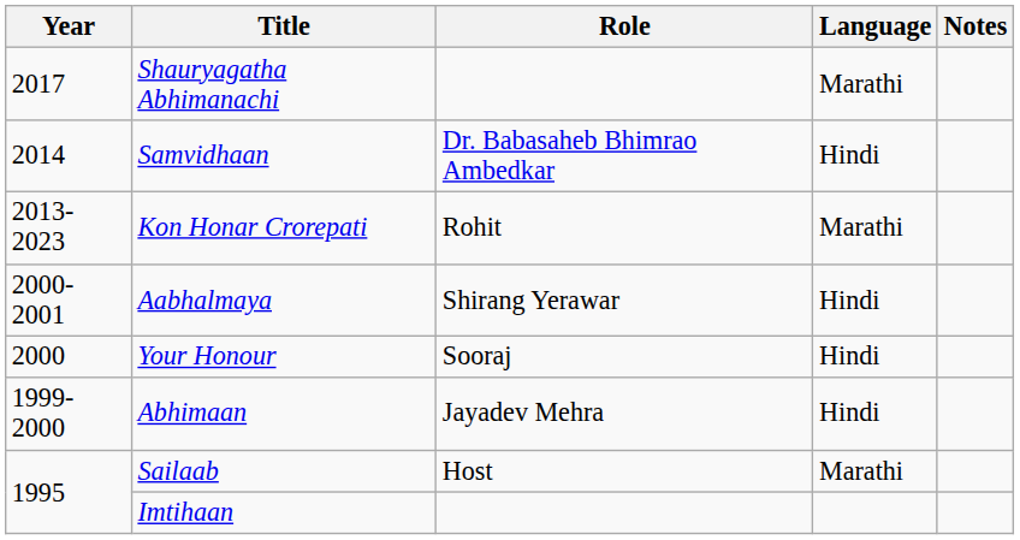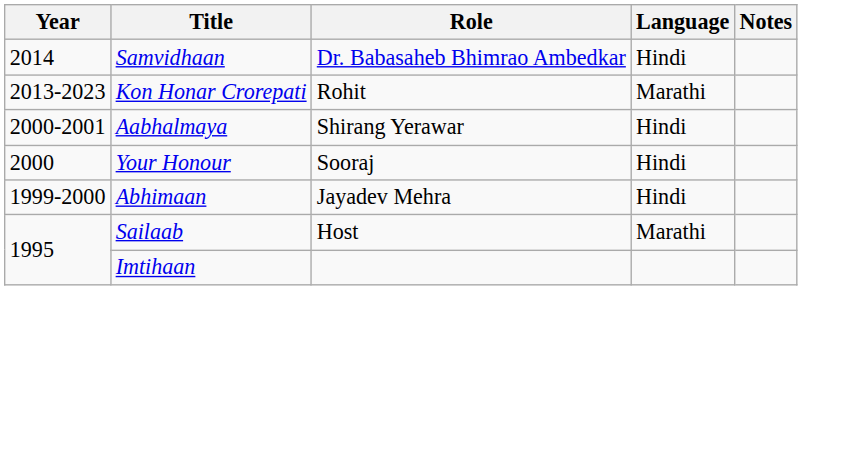- row: 2017 | Shauryagatha Abhimanachi | Marathi
